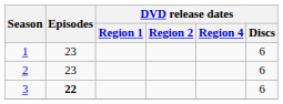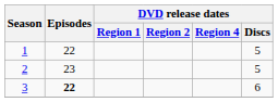1 | Episodes: 23 -> 22
1 | DVD release dates / Discs: 6 -> 5
2 | DVD release dates / Discs: 6 -> 5
